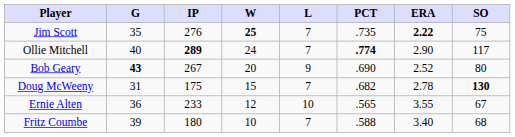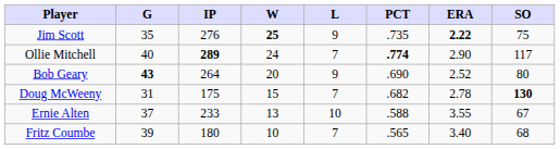Jim Scott | L: 7 -> 9
Bob Geary | IP: 267 -> 264
Ernie Alten | G: 36 -> 37
Ernie Alten | W: 12 -> 13
Ernie Alten | PCT: .565 -> .588
Fritz Coumbe | PCT: .588 -> .565
